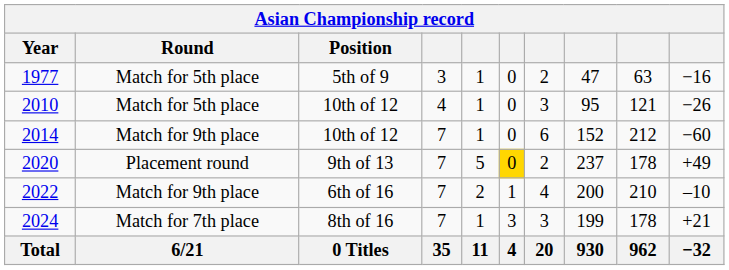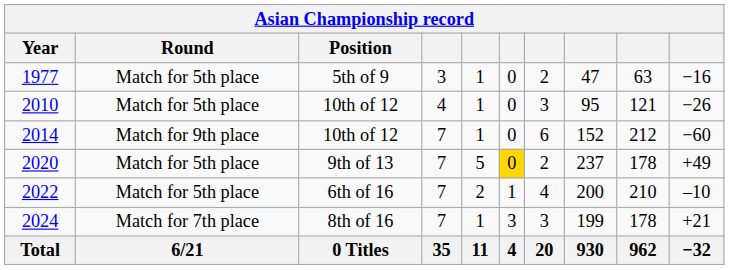2020 | Round: Placement round -> Match for 5th place
2022 | Round: Match for 9th place -> Match for 5th place
